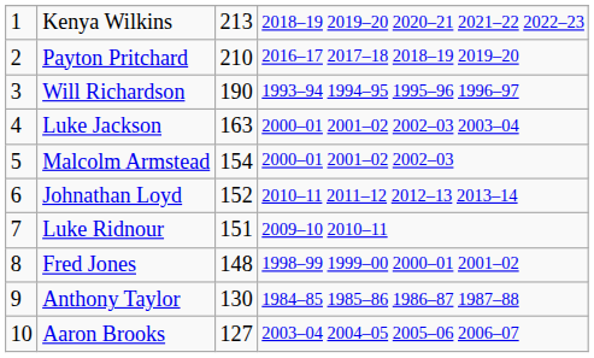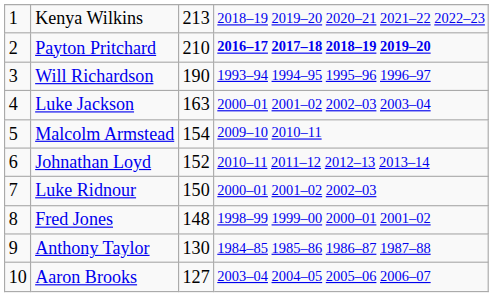Payton Pritchard | column 4: normal -> bold
Malcolm Armstead | column 4: 2000–01 2001–02 2002–03 -> 2009–10 2010–11
Luke Ridnour | column 3: 151 -> 150
Luke Ridnour | column 4: 2009–10 2010–11 -> 2000–01 2001–02 2002–03
